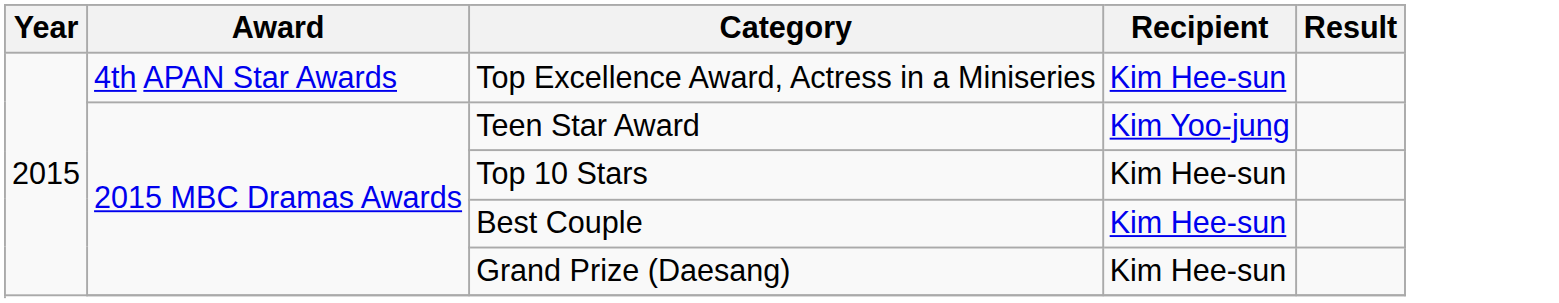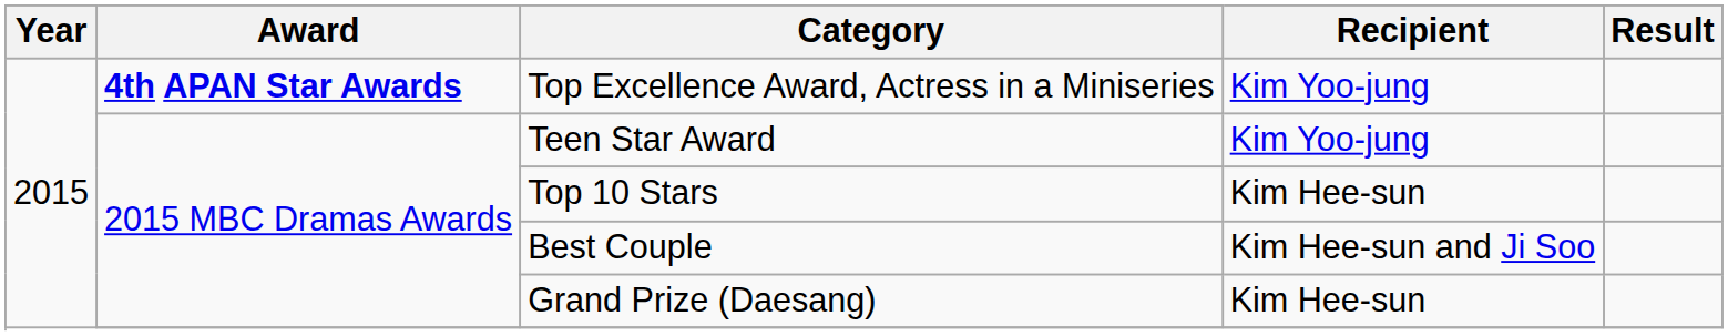Top Excellence Award, Actress in a Miniseries | Award: normal -> bold
Top Excellence Award, Actress in a Miniseries | Recipient: Kim Hee-sun -> Kim Yoo-jung
Best Couple | Recipient: Kim Hee-sun -> Kim Hee-sun and Ji Soo
